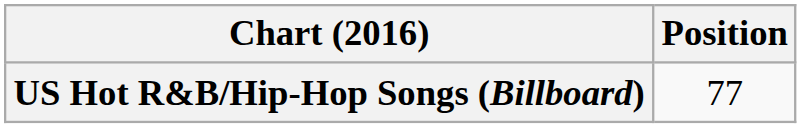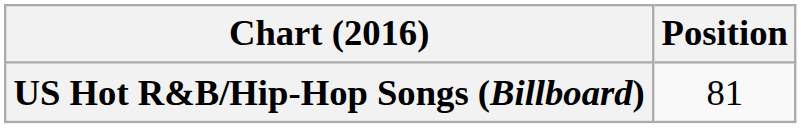US Hot R&B/Hip-Hop Songs (Billboard) | Position: 77 -> 81
